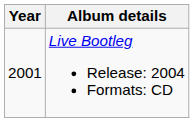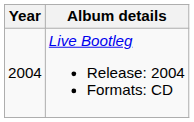Live Bootleg Release: 2004 Formats: CD | Year: 2001 -> 2004
